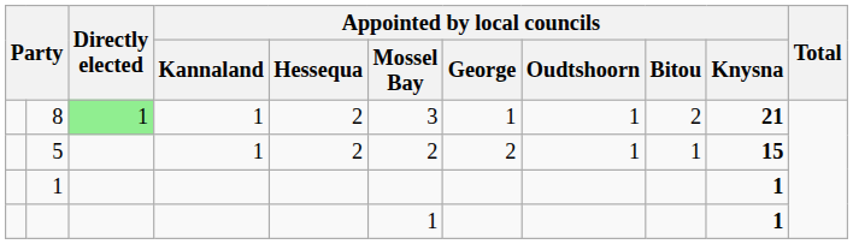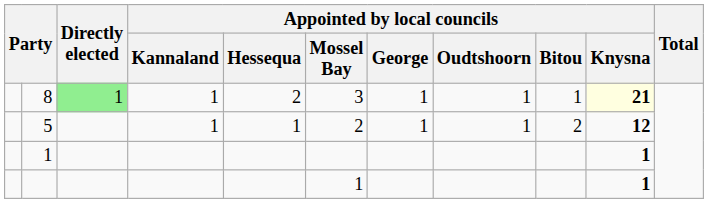8 | Appointed by local councils / Bitou: 2 -> 1
8 | Appointed by local councils / Knysna: no background -> lightyellow background
5 | Appointed by local councils / Hessequa: 2 -> 1
5 | Appointed by local councils / George: 2 -> 1
5 | Appointed by local councils / Bitou: 1 -> 2
5 | Appointed by local councils / Knysna: 15 -> 12
